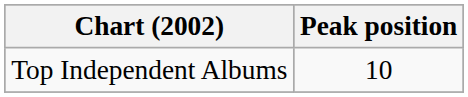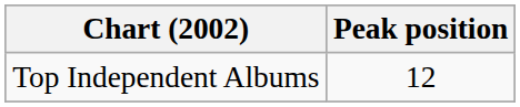Top Independent Albums | Peak position: 10 -> 12
